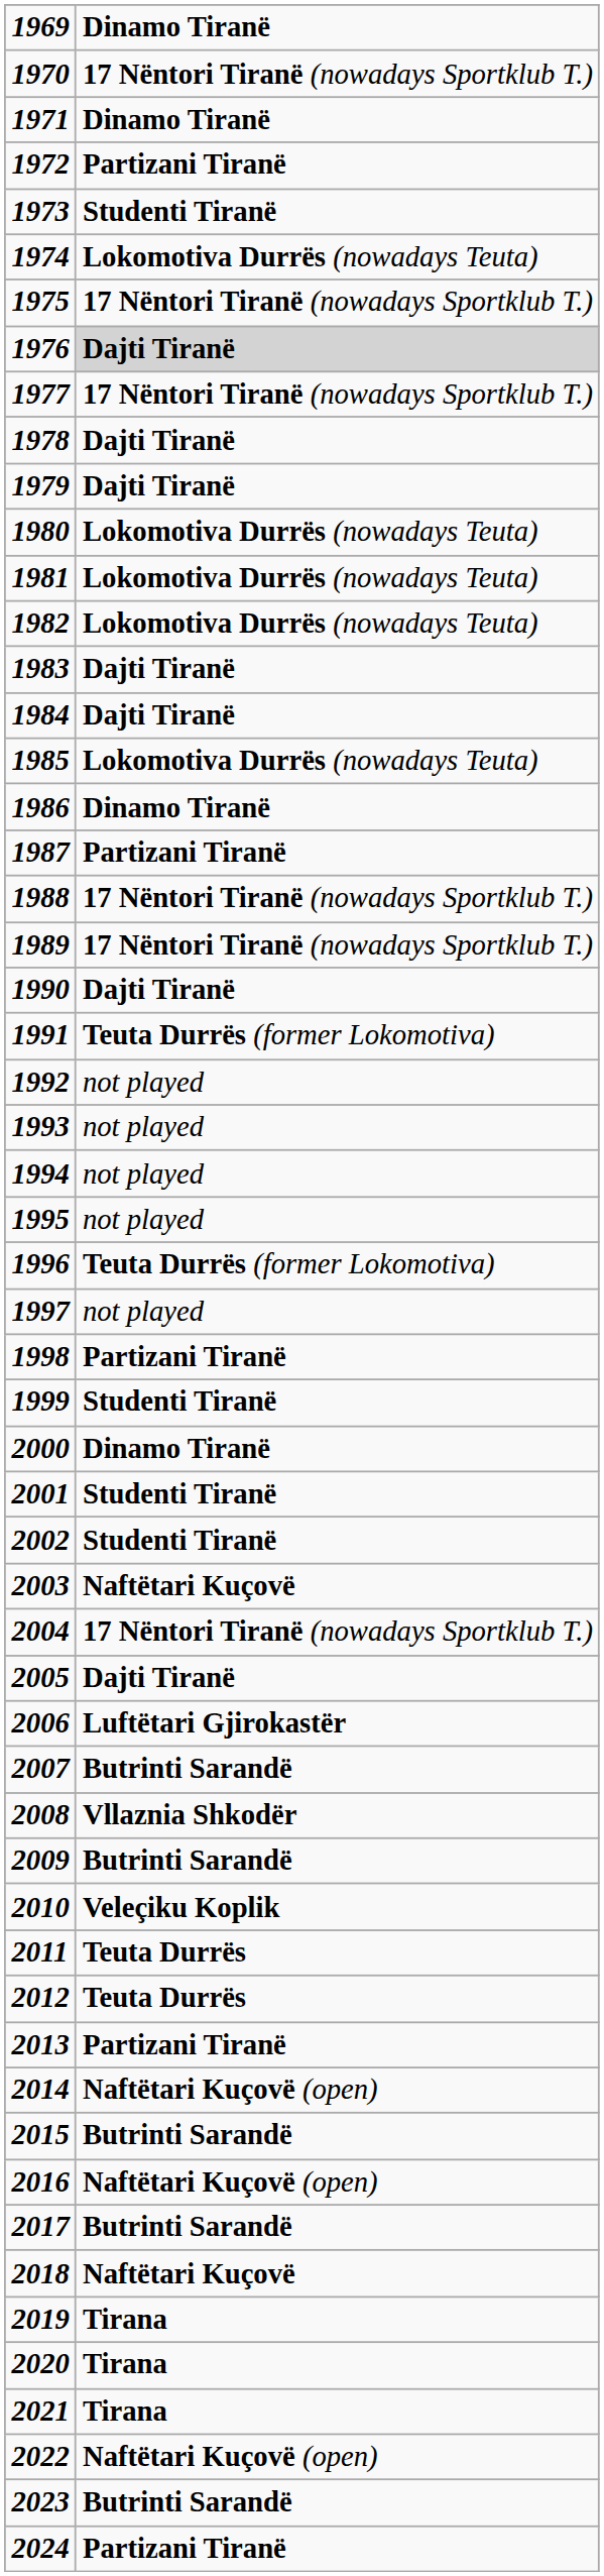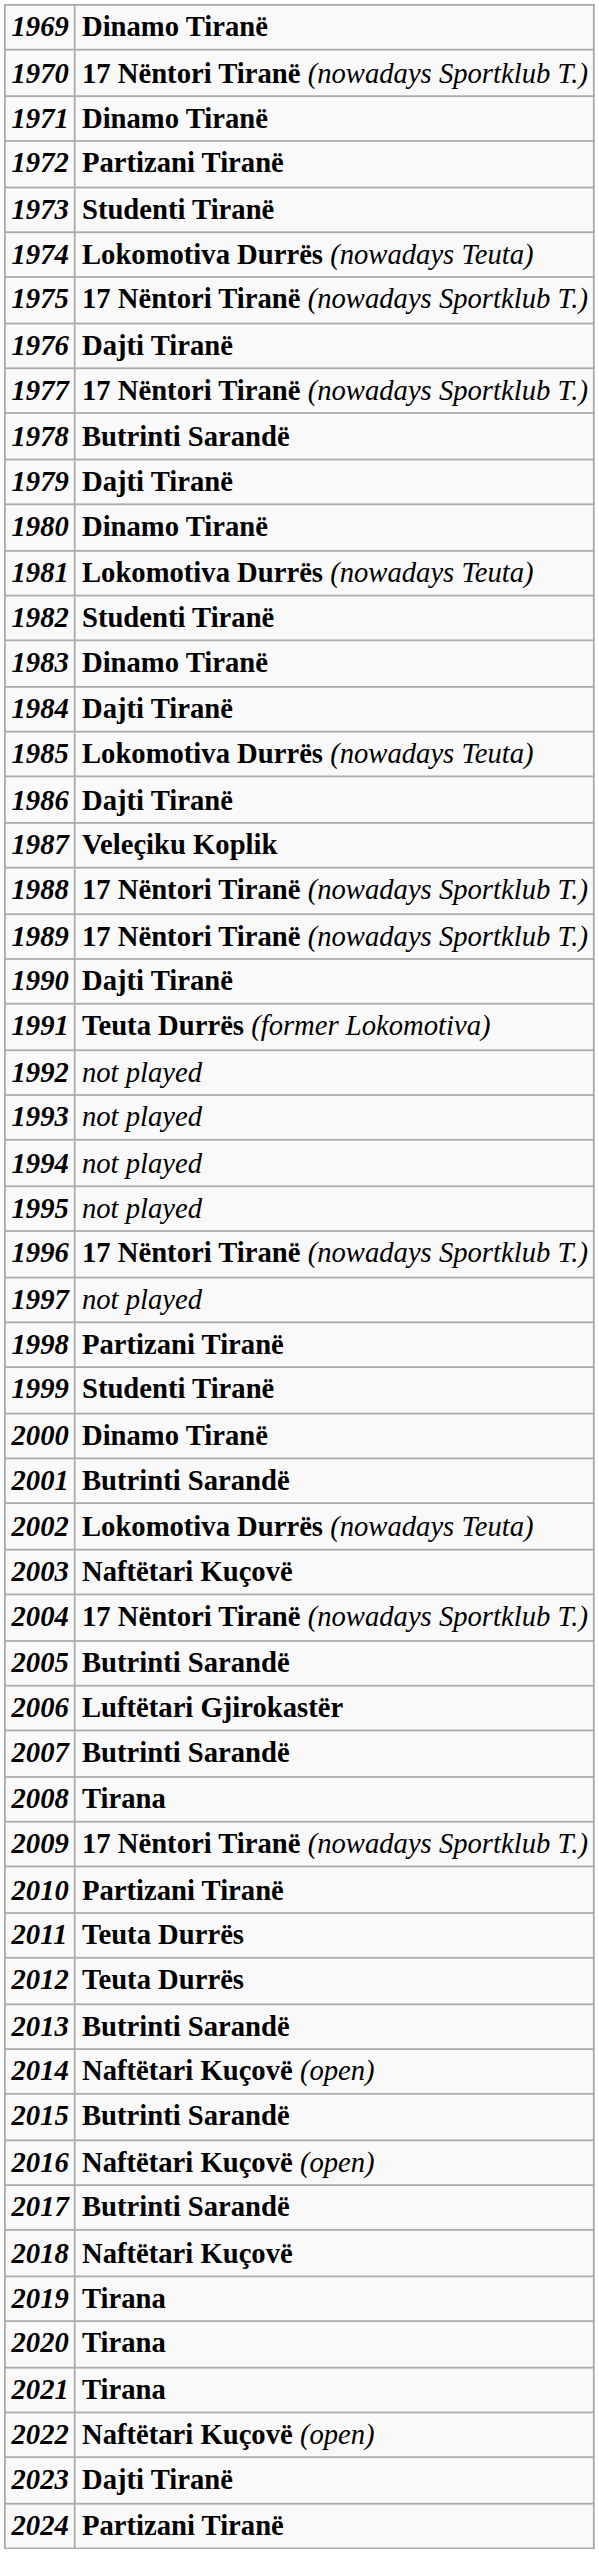1976 | Dinamo Tiranë: lightgrey background -> no background
1978 | Dinamo Tiranë: Dajti Tiranë -> Butrinti Sarandë
1980 | Dinamo Tiranë: Lokomotiva Durrës (nowadays Teuta) -> Dinamo Tiranë
1982 | Dinamo Tiranë: Lokomotiva Durrës (nowadays Teuta) -> Studenti Tiranë
1983 | Dinamo Tiranë: Dajti Tiranë -> Dinamo Tiranë
1986 | Dinamo Tiranë: Dinamo Tiranë -> Dajti Tiranë
1987 | Dinamo Tiranë: Partizani Tiranë -> Veleçiku Koplik
1996 | Dinamo Tiranë: Teuta Durrës (former Lokomotiva) -> 17 Nëntori Tiranë (nowadays Sportklub T.)
2001 | Dinamo Tiranë: Studenti Tiranë -> Butrinti Sarandë
2002 | Dinamo Tiranë: Studenti Tiranë -> Lokomotiva Durrës (nowadays Teuta)
2005 | Dinamo Tiranë: Dajti Tiranë -> Butrinti Sarandë
2008 | Dinamo Tiranë: Vllaznia Shkodër -> Tirana
2009 | Dinamo Tiranë: Butrinti Sarandë -> 17 Nëntori Tiranë (nowadays Sportklub T.)
2010 | Dinamo Tiranë: Veleçiku Koplik -> Partizani Tiranë
2013 | Dinamo Tiranë: Partizani Tiranë -> Butrinti Sarandë
2023 | Dinamo Tiranë: Butrinti Sarandë -> Dajti Tiranë
